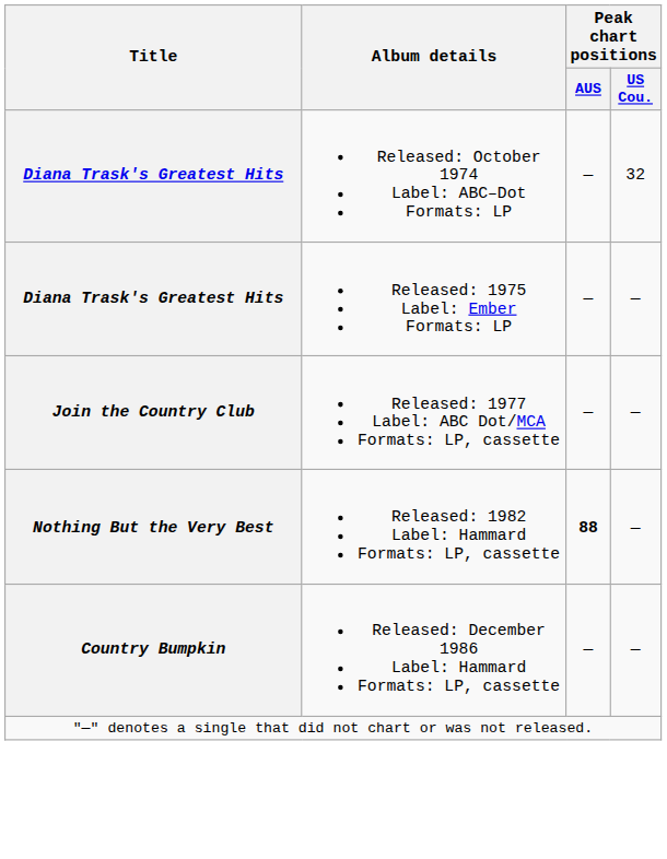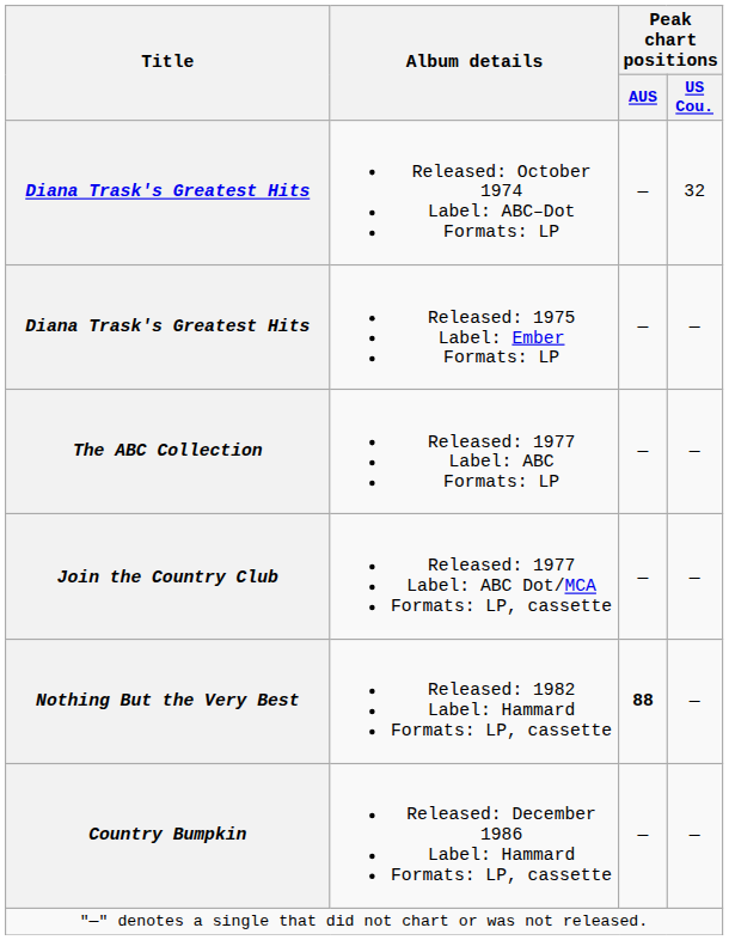+ row: The ABC Collection | Released: 1977 Label: ABC Formats: LP | — | —
